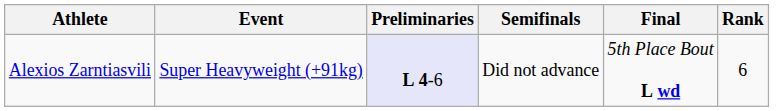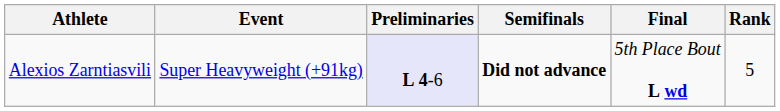Alexios Zarntiasvili | Semifinals: normal -> bold
Alexios Zarntiasvili | Rank: 6 -> 5
